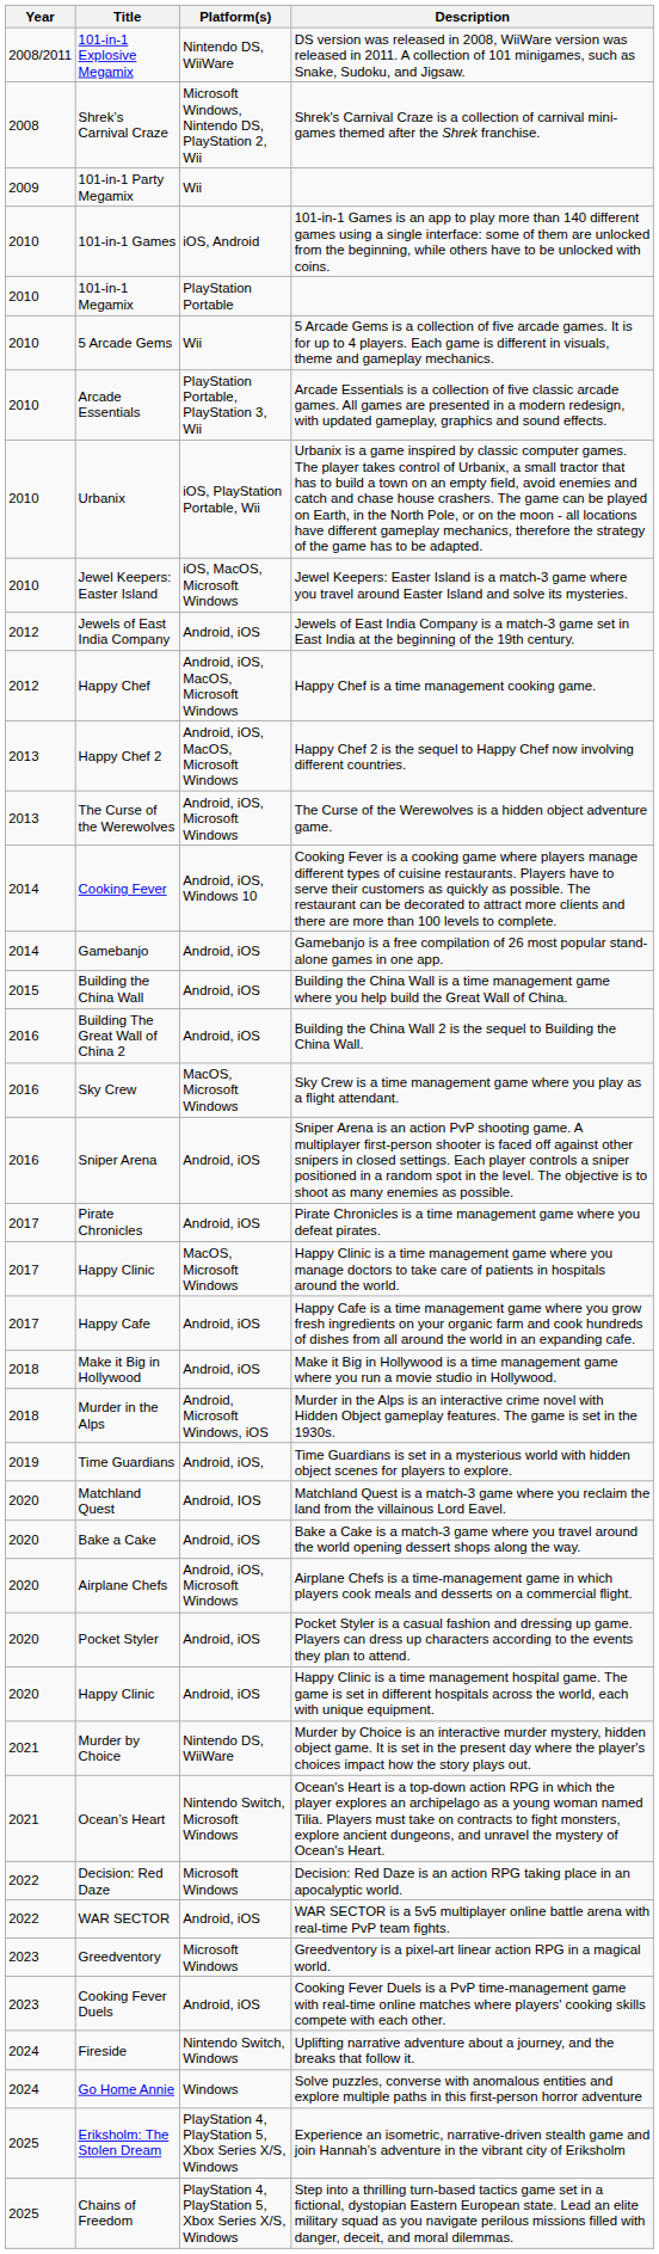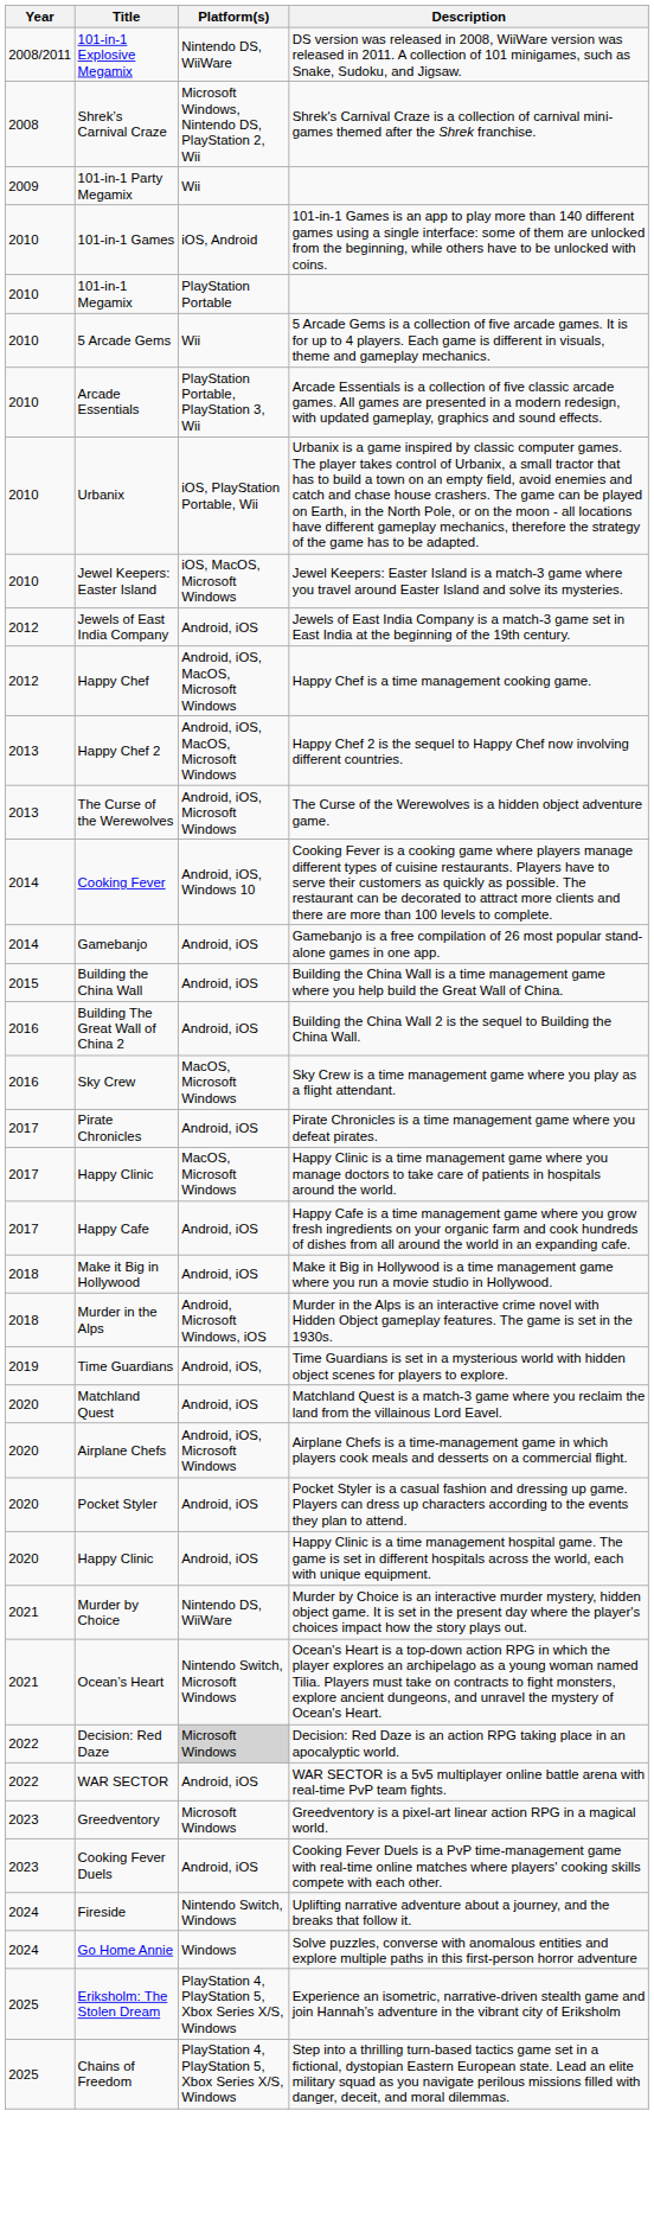- row: 2016 | Sniper Arena | Android, iOS | Sniper Arena is an action PvP shooting game. A multiplayer first-person shooter is faced off against other snipers in closed settings. Each player controls a sniper positioned in a random spot in the level. The objective is to shoot as many enemies as possible.
Matchland Quest | Platform(s): Android, IOS -> Android, iOS
- row: 2020 | Bake a Cake | Android, iOS | Bake a Cake is a match-3 game where you travel around the world opening dessert shops along the way.
Decision: Red Daze | Platform(s): no background -> lightgrey background
